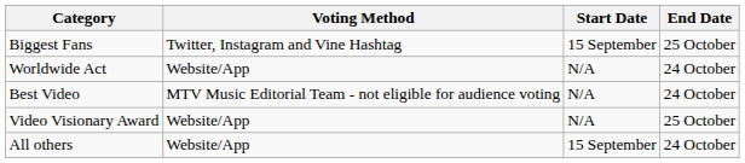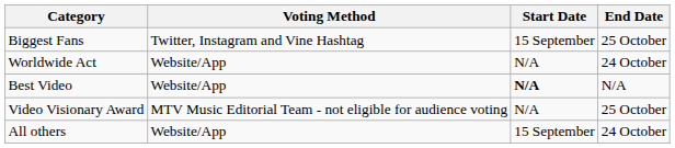Best Video | Voting Method: MTV Music Editorial Team - not eligible for audience voting -> Website/App
Best Video | Start Date: normal -> bold
Best Video | End Date: 24 October -> N/A
Video Visionary Award | Voting Method: Website/App -> MTV Music Editorial Team - not eligible for audience voting
